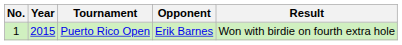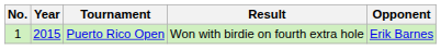columns swapped: Opponent <-> Result
